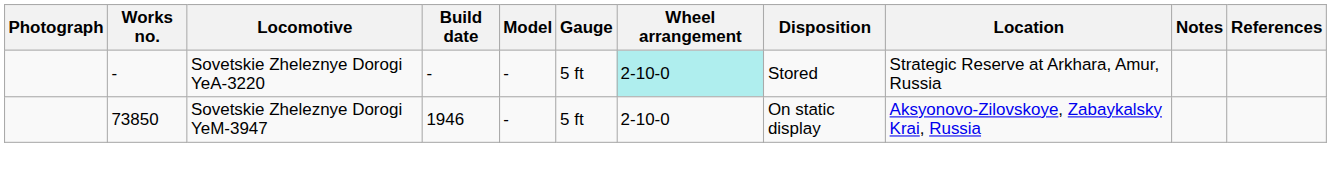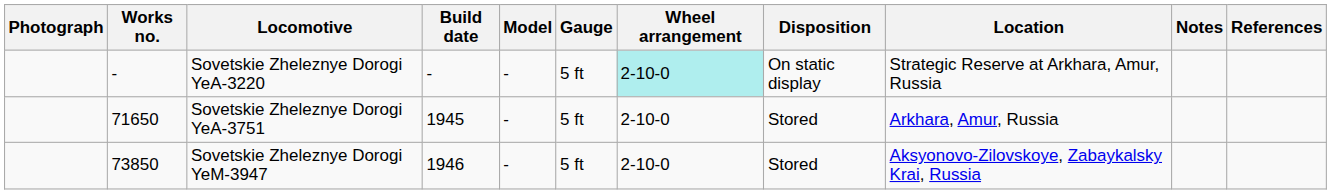Sovetskie Zheleznye Dorogi YeA-3220 | Disposition: Stored -> On static display
+ row: 71650 | Sovetskie Zheleznye Dorogi YeA-3751 | 1945 | - | 5 ft | 2-10-0 | Stored | Arkhara, Amur, Russia
Sovetskie Zheleznye Dorogi YeM-3947 | Disposition: On static display -> Stored
